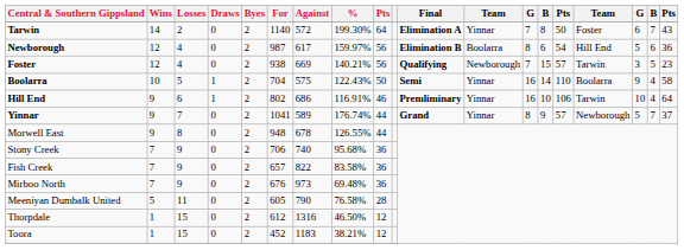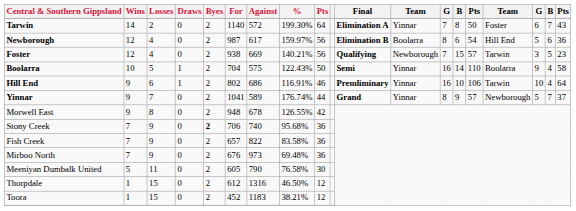Morwell East | column 9: 44 -> 42
Stony Creek | Byes: normal -> bold
Meeniyan Dumbalk United | column 9: 28 -> 30
